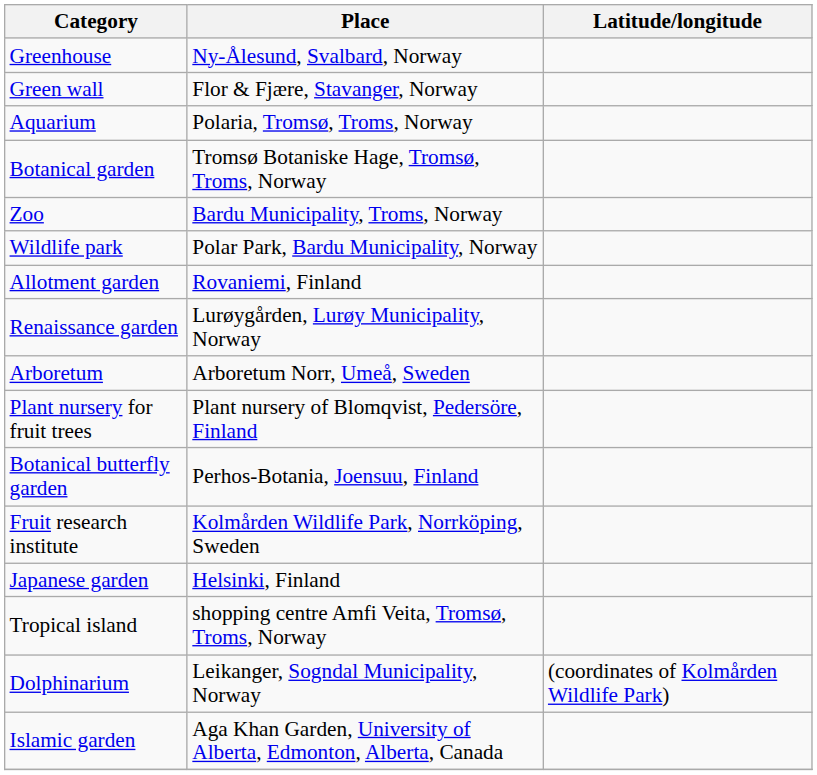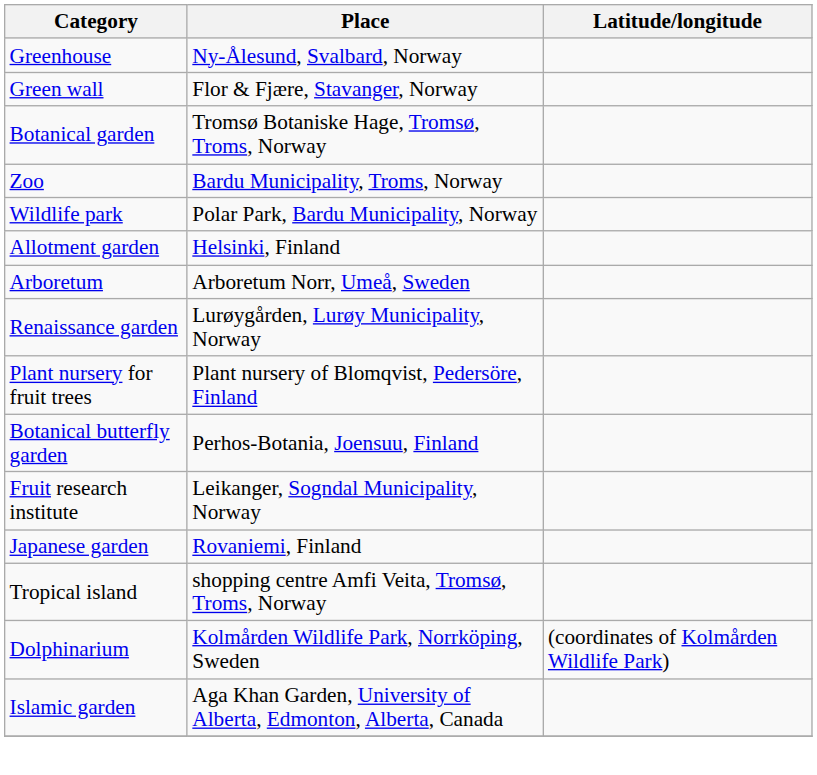- row: Aquarium | Polaria, Tromsø, Troms, Norway
Allotment garden | Place: Rovaniemi, Finland -> Helsinki, Finland
rows swapped: Renaissance garden <-> Arboretum
Fruit research institute | Place: Kolmården Wildlife Park, Norrköping, Sweden -> Leikanger, Sogndal Municipality, Norway
Japanese garden | Place: Helsinki, Finland -> Rovaniemi, Finland
Dolphinarium | Place: Leikanger, Sogndal Municipality, Norway -> Kolmården Wildlife Park, Norrköping, Sweden
